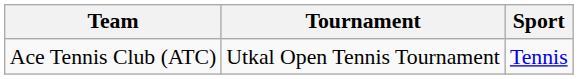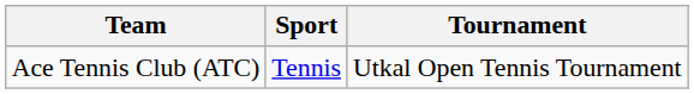columns swapped: Sport <-> Tournament
